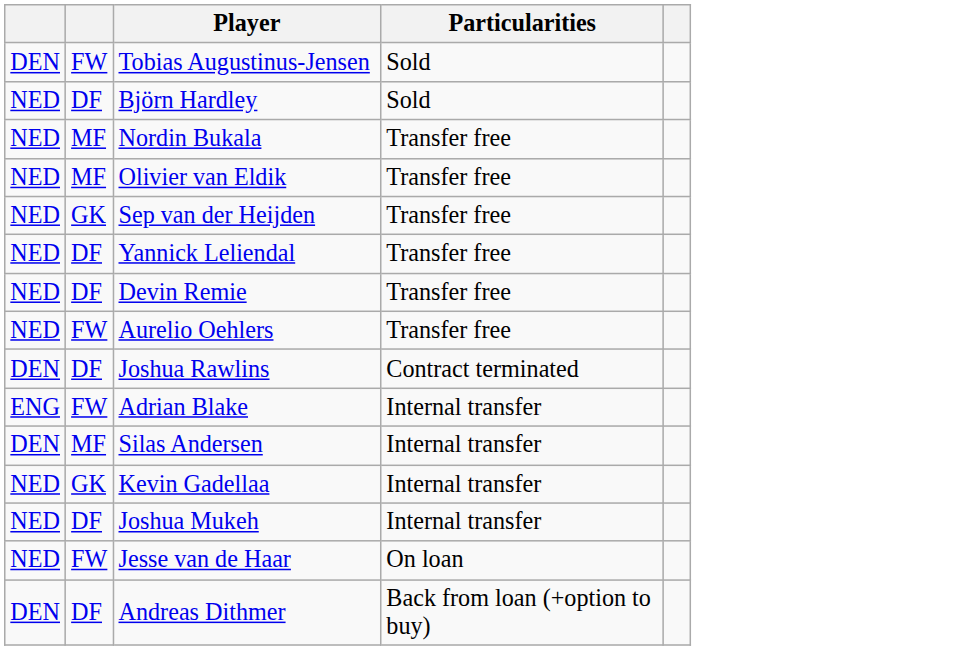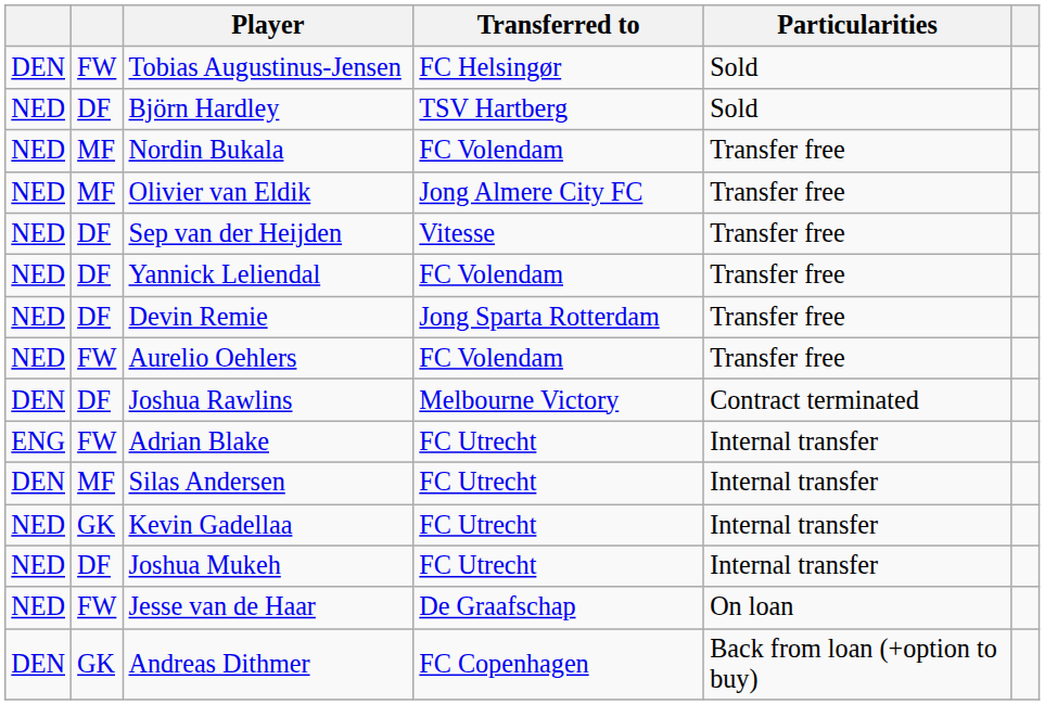+ column: Transferred to | FC Helsingør | TSV Hartberg | FC Volendam | Jong Almere City FC | Vitesse | FC Volendam | Jong Sparta Rotterdam | FC Volendam | Melbourne Victory | FC Utrecht | FC Utrecht | FC Utrecht | FC Utrecht | De Graafschap | FC Copenhagen
Sep van der Heijden | column 2: GK -> DF
Andreas Dithmer | column 2: DF -> GK
